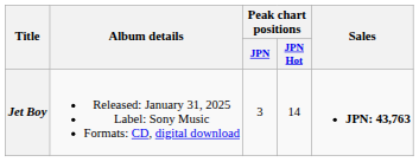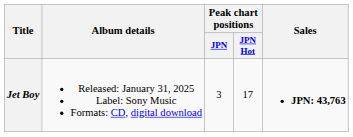Jet Boy | Peak chart positions / JPN Hot: 14 -> 17
